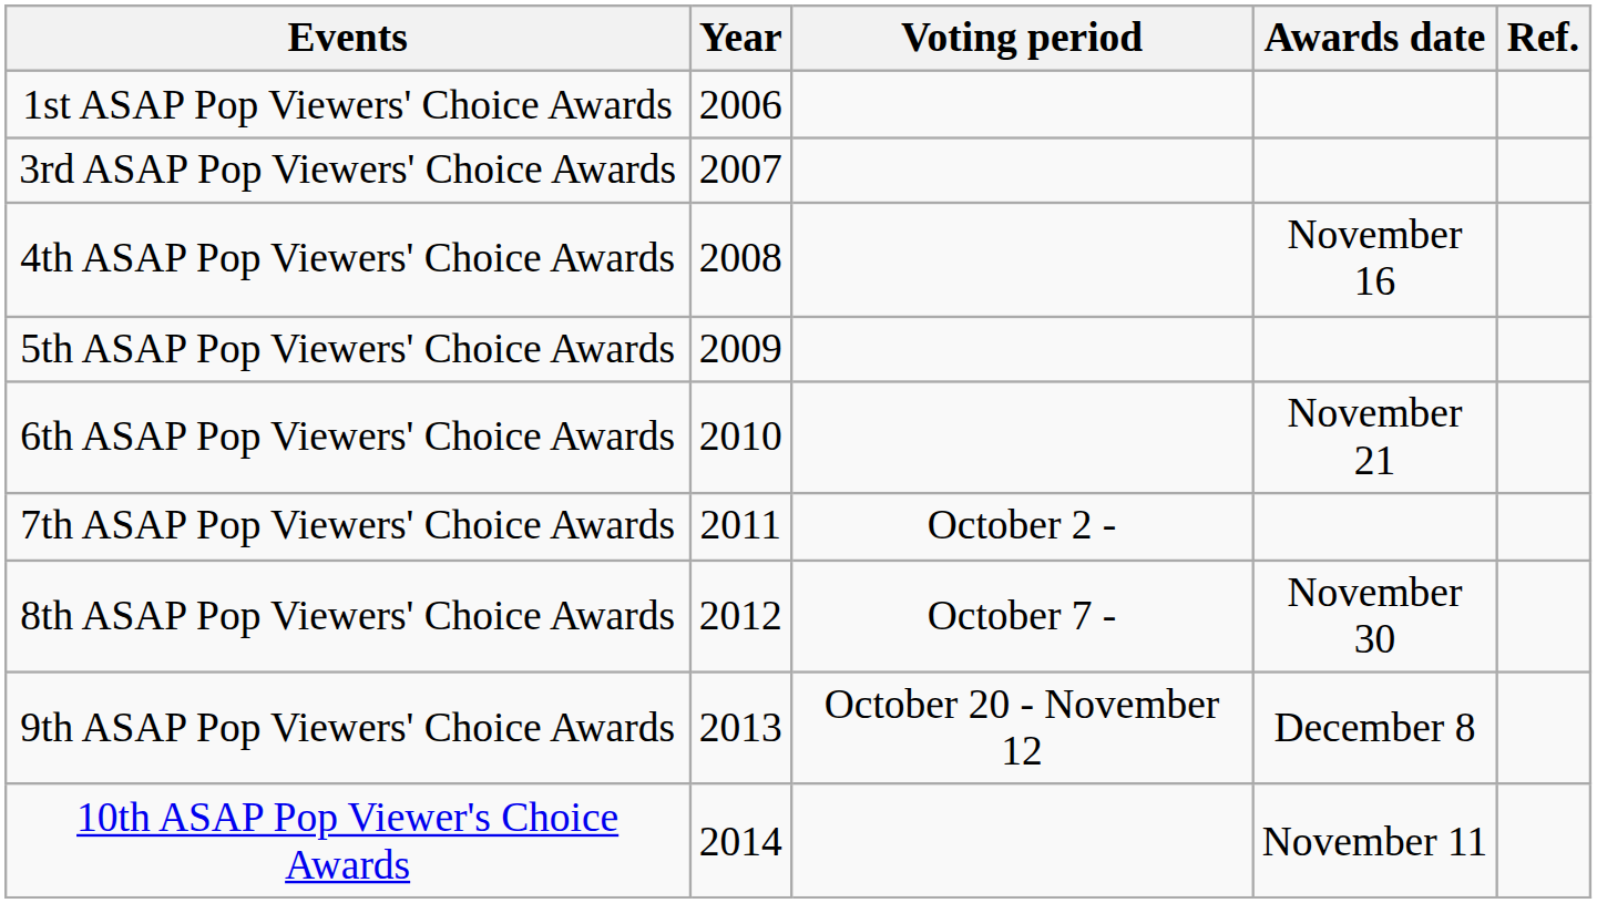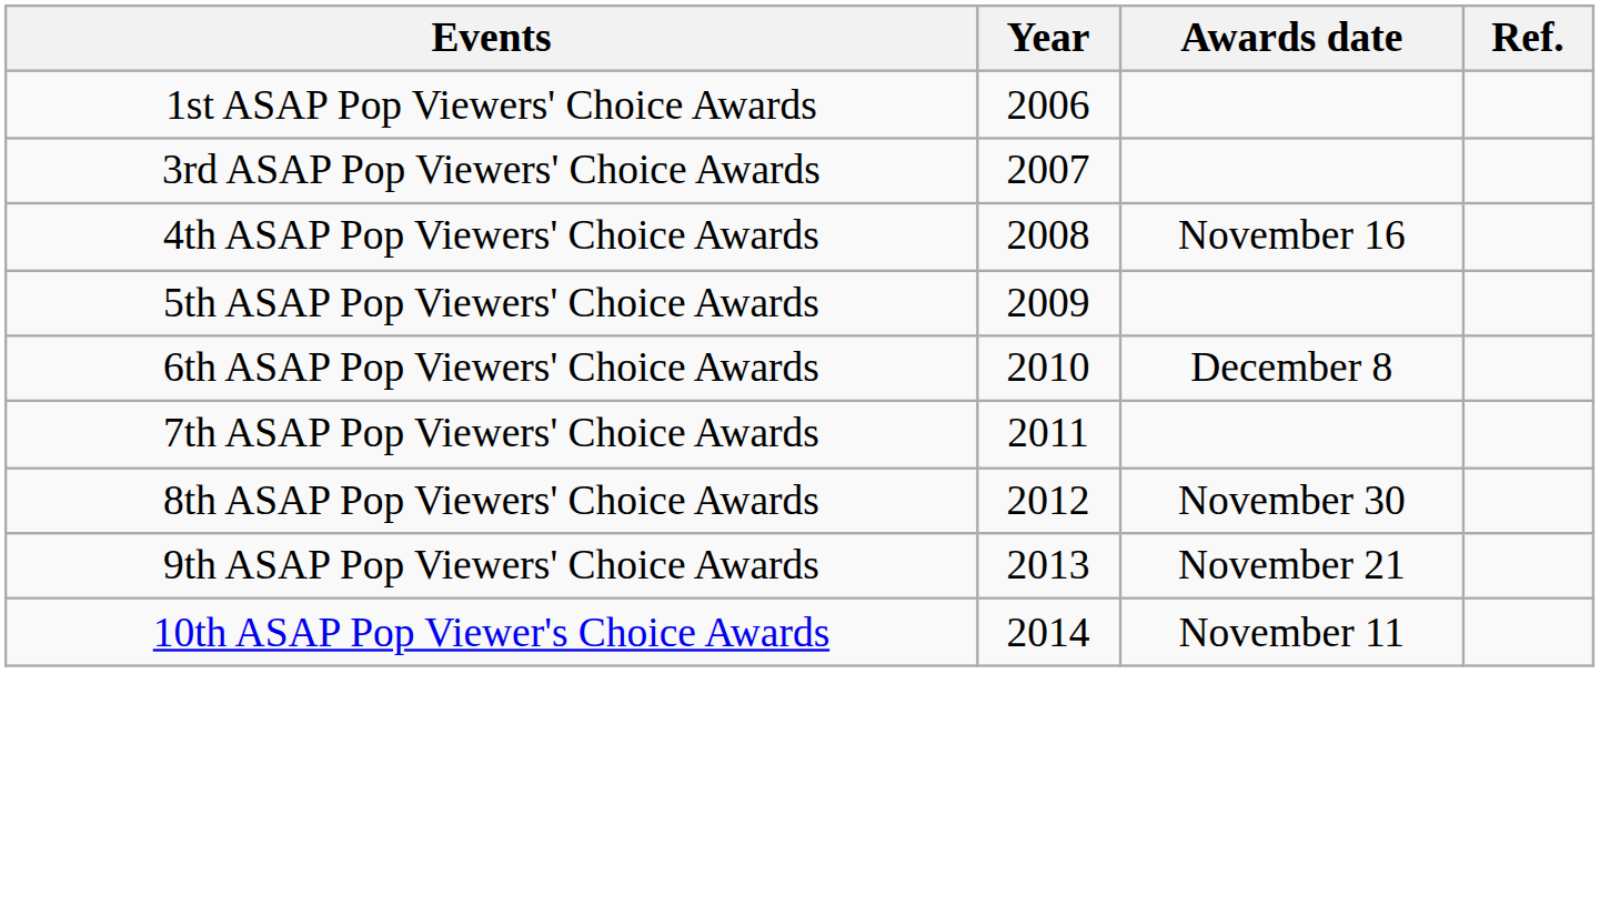- column: Voting period | October 2 - | October 7 - | October 20 - November 12
6th ASAP Pop Viewers' Choice Awards | Awards date: November 21 -> December 8
9th ASAP Pop Viewers' Choice Awards | Awards date: December 8 -> November 21
